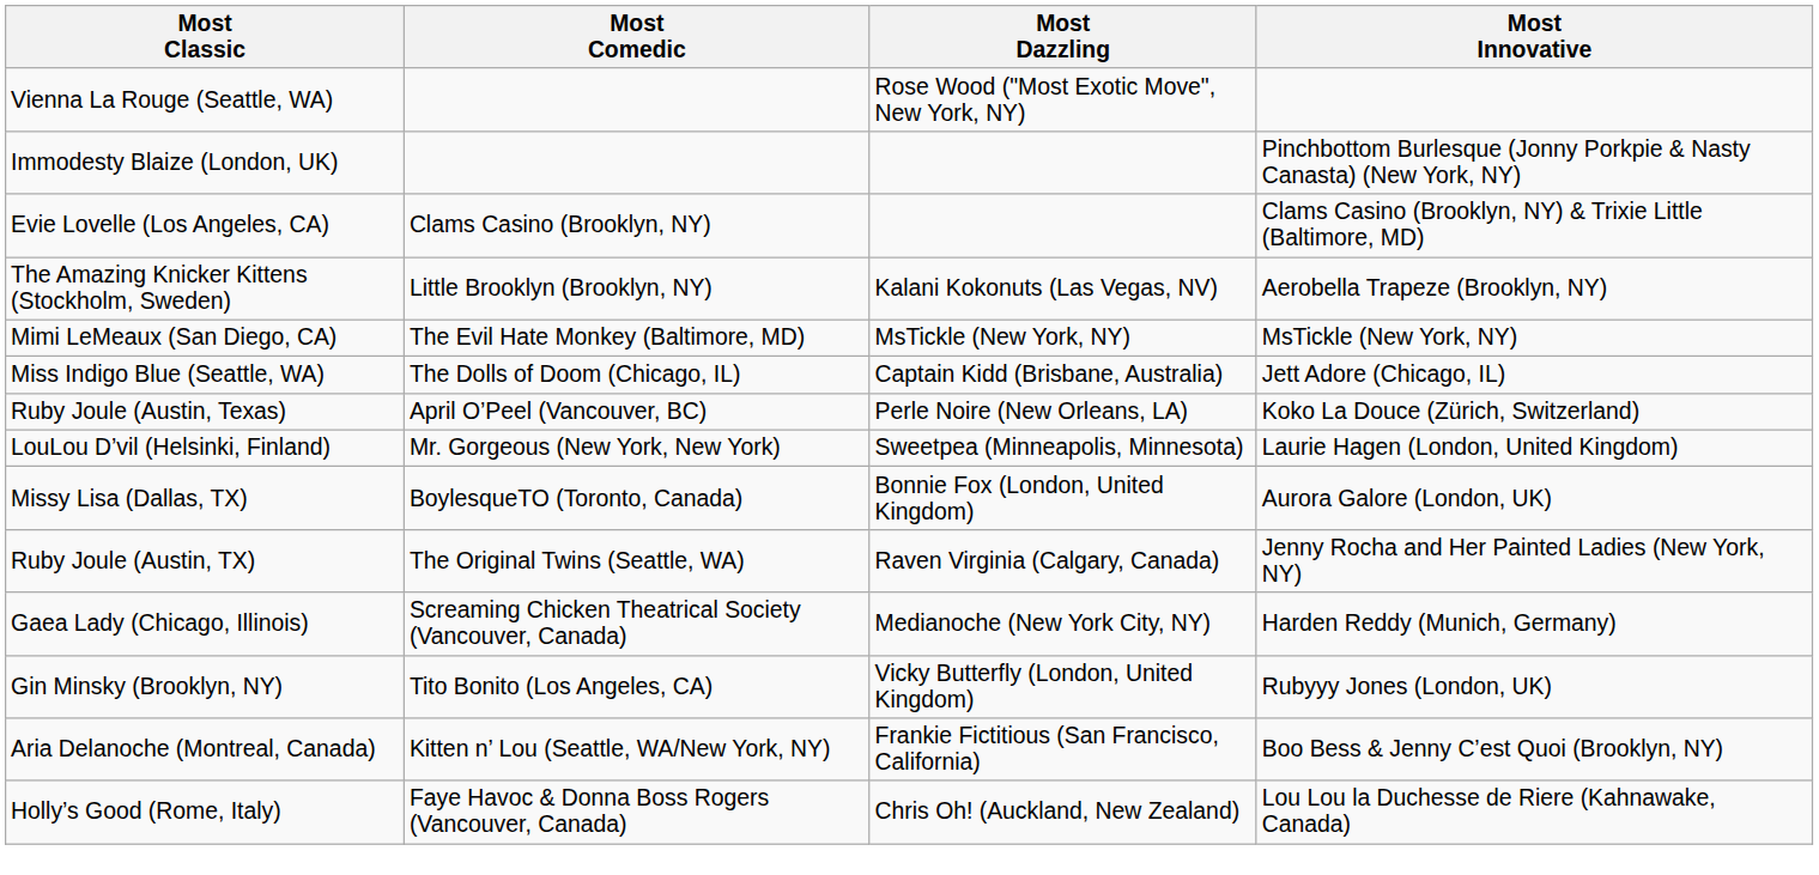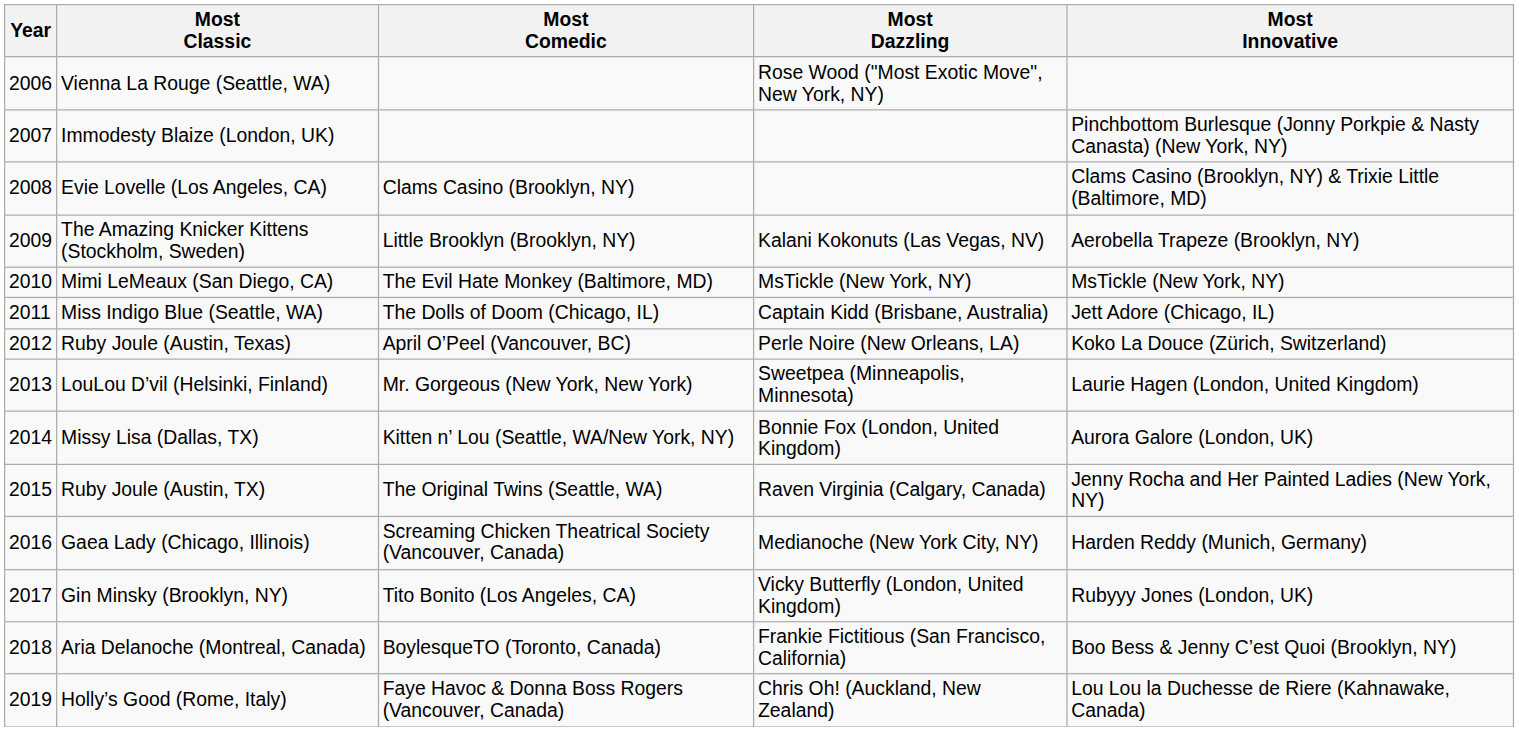+ column: Year | 2006 | 2007 | 2008 | 2009 | 2010 | 2011 | 2012 | 2013 | 2014 | 2015 | 2016 | 2017 | 2018 | 2019
Missy Lisa (Dallas, TX) | Most Comedic: BoylesqueTO (Toronto, Canada) -> Kitten n’ Lou (Seattle, WA/New York, NY)
Aria Delanoche (Montreal, Canada) | Most Comedic: Kitten n’ Lou (Seattle, WA/New York, NY) -> BoylesqueTO (Toronto, Canada)
